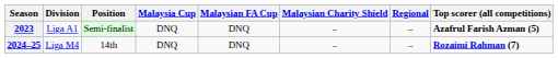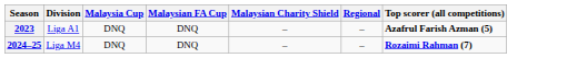- column: Position | Semi-finalist | 14th
